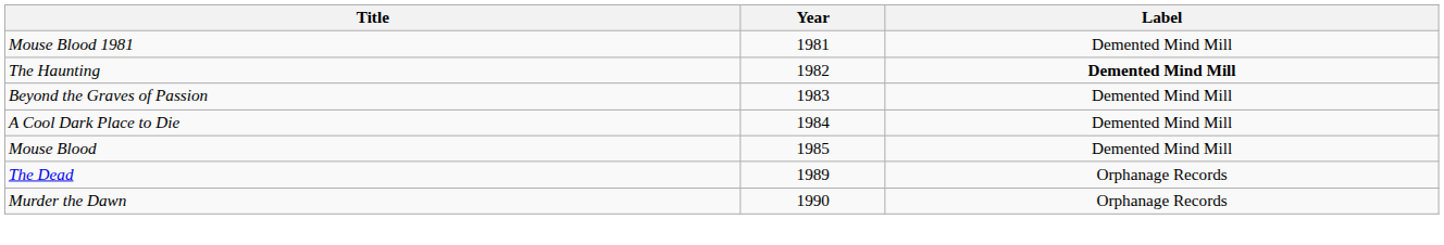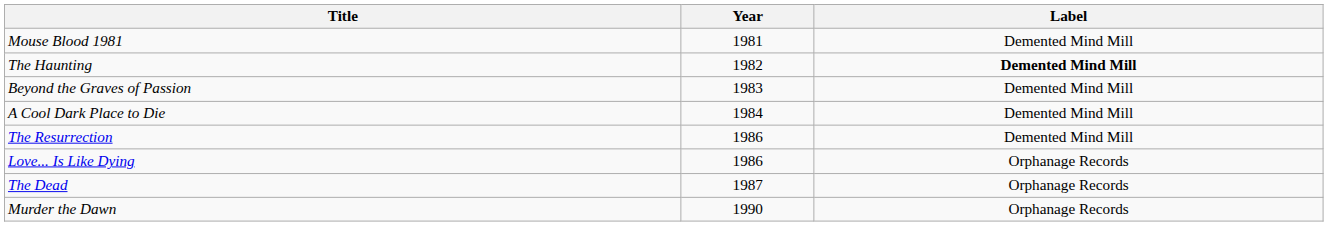- row: Mouse Blood | 1985 | Demented Mind Mill
+ row: The Resurrection | 1986 | Demented Mind Mill
+ row: Love... Is Like Dying | 1986 | Orphanage Records
The Dead | Year: 1989 -> 1987
